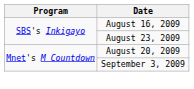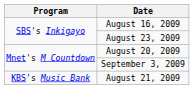+ row: KBS's Music Bank | August 21, 2009
